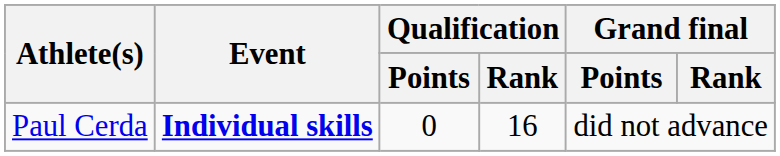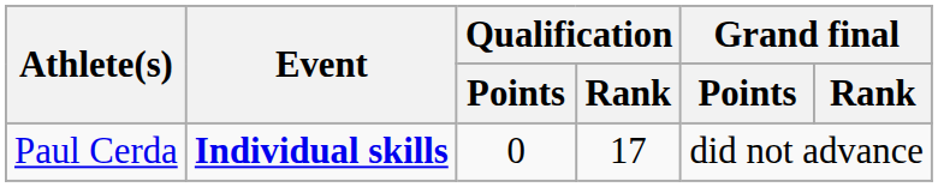Paul Cerda | Qualification / Rank: 16 -> 17
